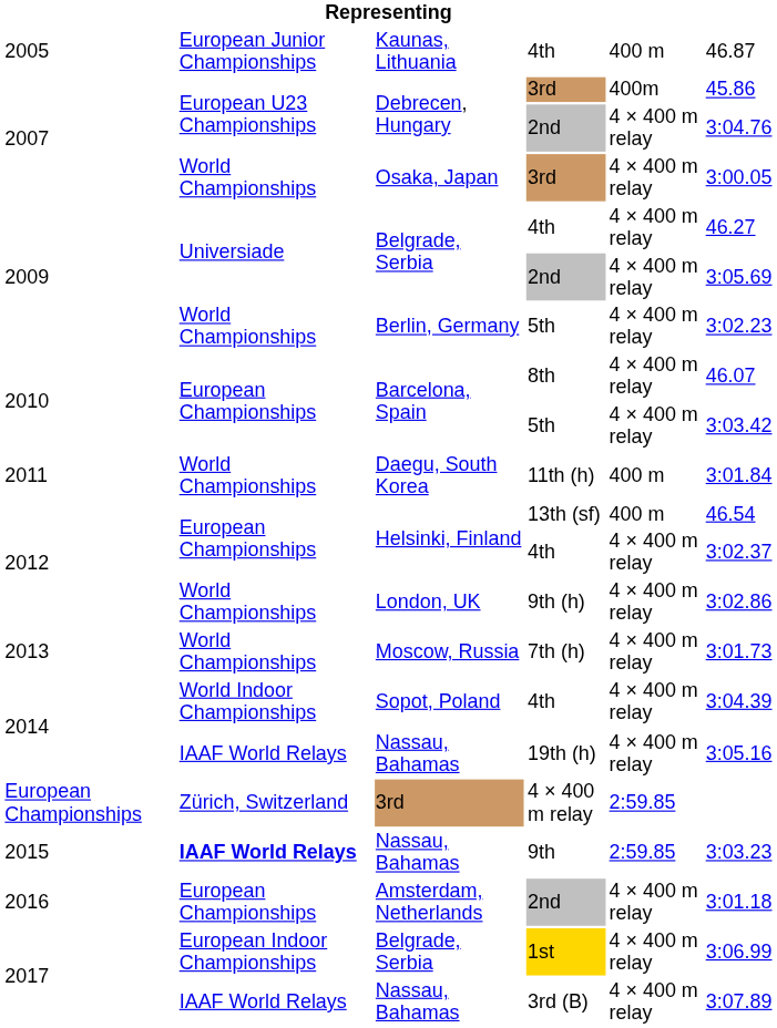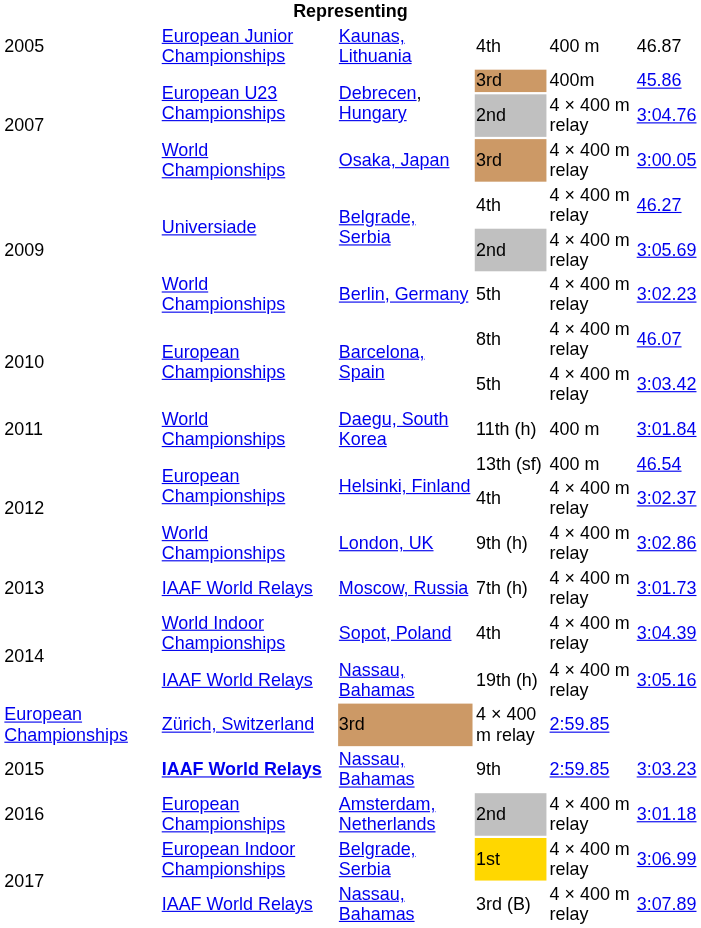Moscow, Russia | column 2: World Championships -> IAAF World Relays
